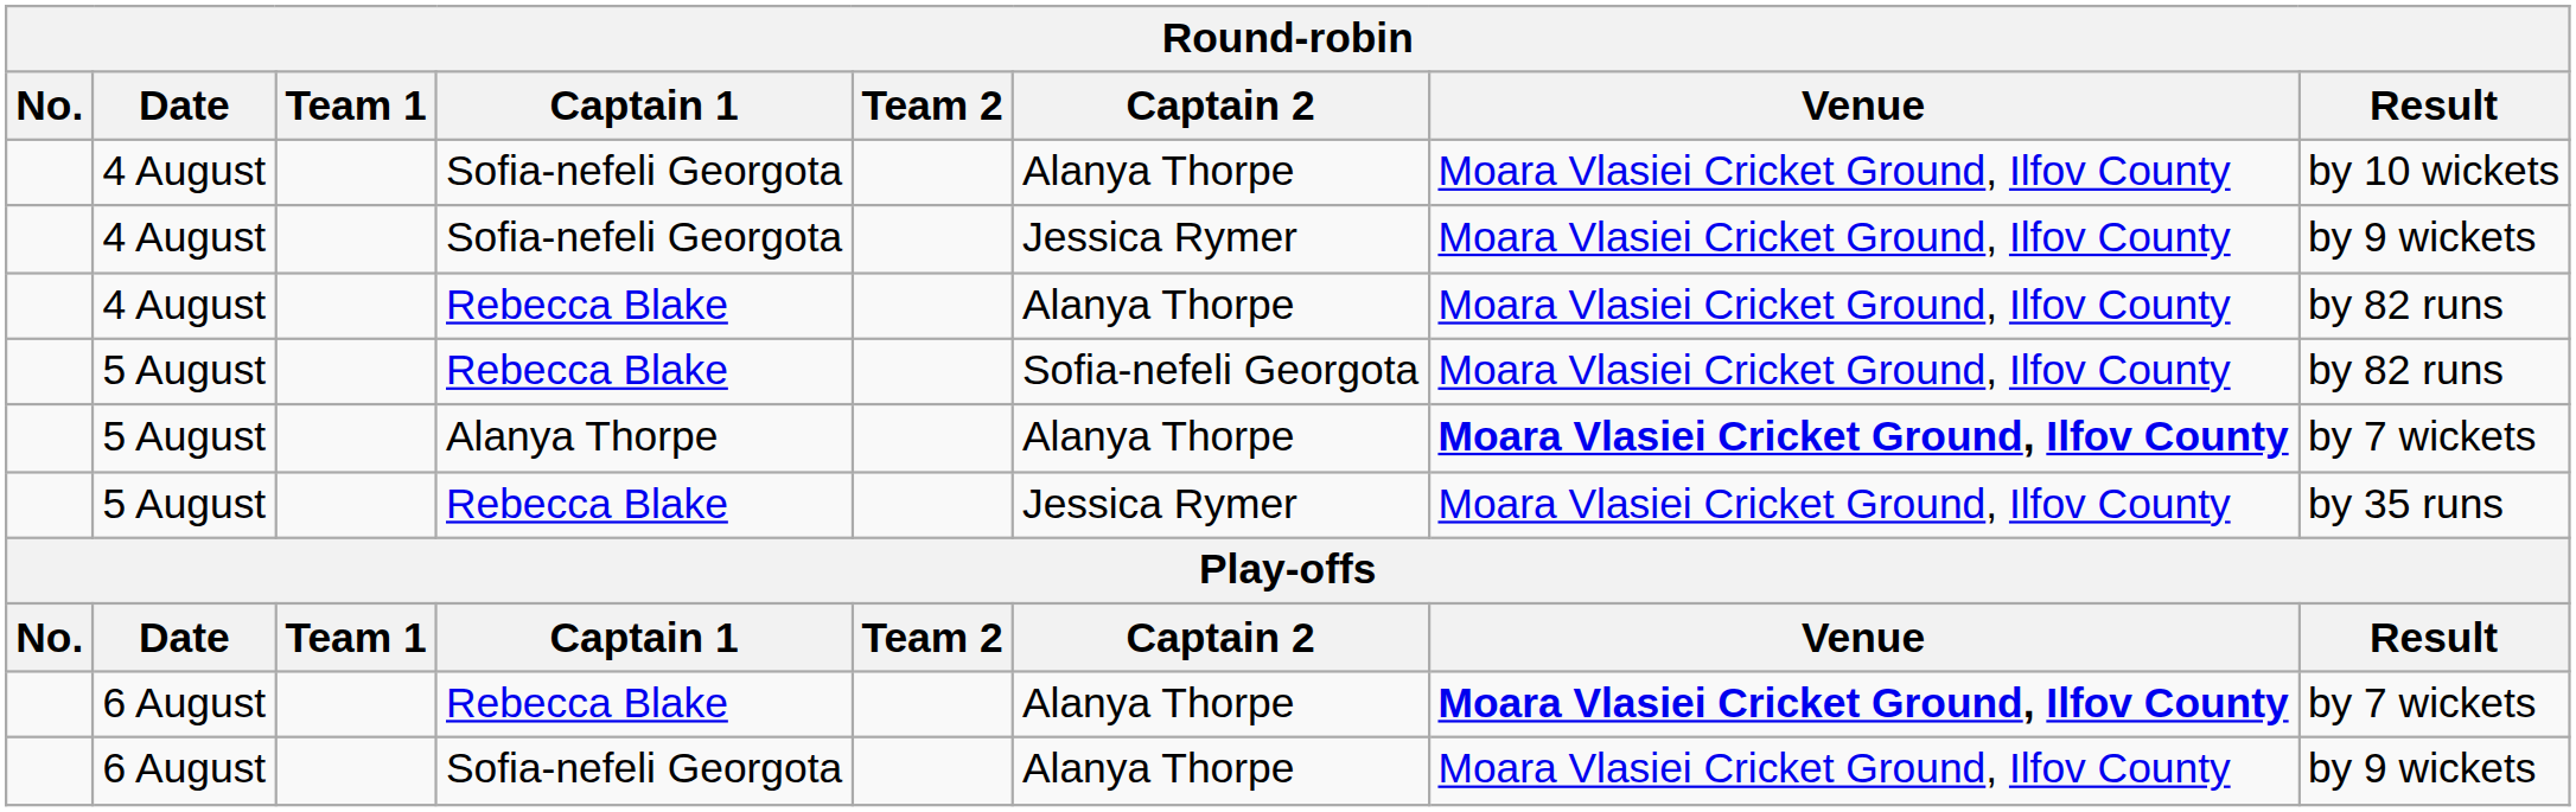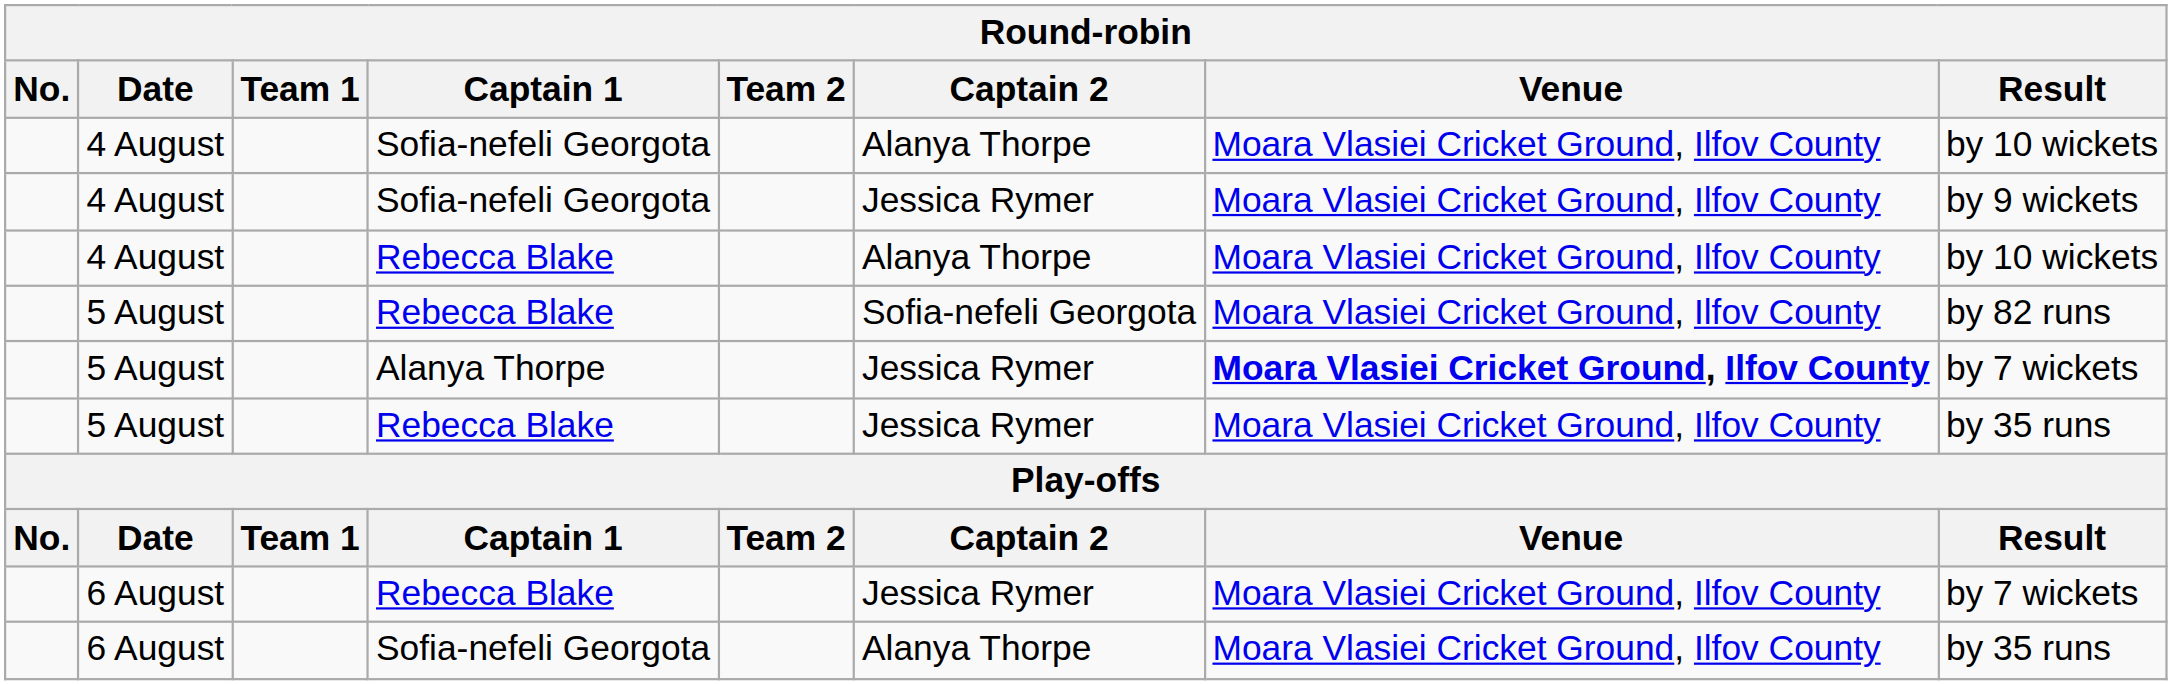4 August / Rebecca Blake | Result: by 82 runs -> by 10 wickets
5 August / Alanya Thorpe | Captain 2: Alanya Thorpe -> Jessica Rymer
6 August / Rebecca Blake | Captain 2: Alanya Thorpe -> Jessica Rymer
6 August / Rebecca Blake | Venue: bold -> normal
6 August / Sofia-nefeli Georgota | Result: by 9 wickets -> by 35 runs
